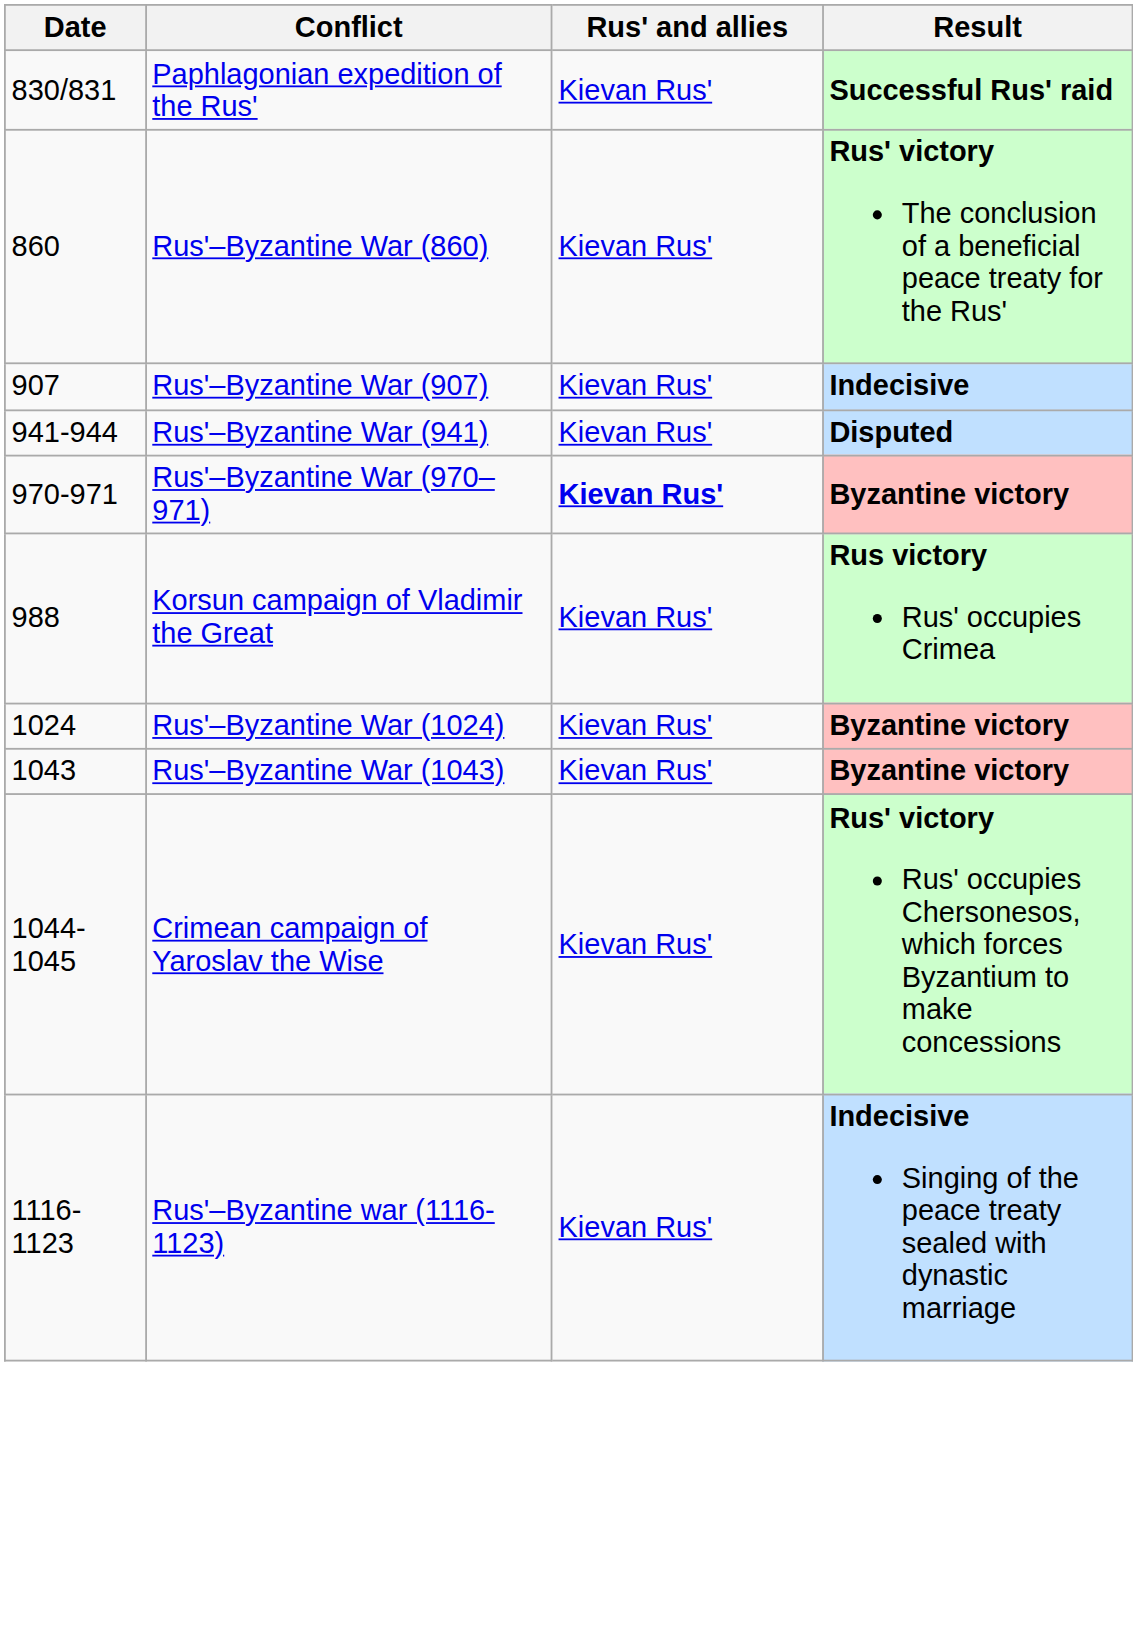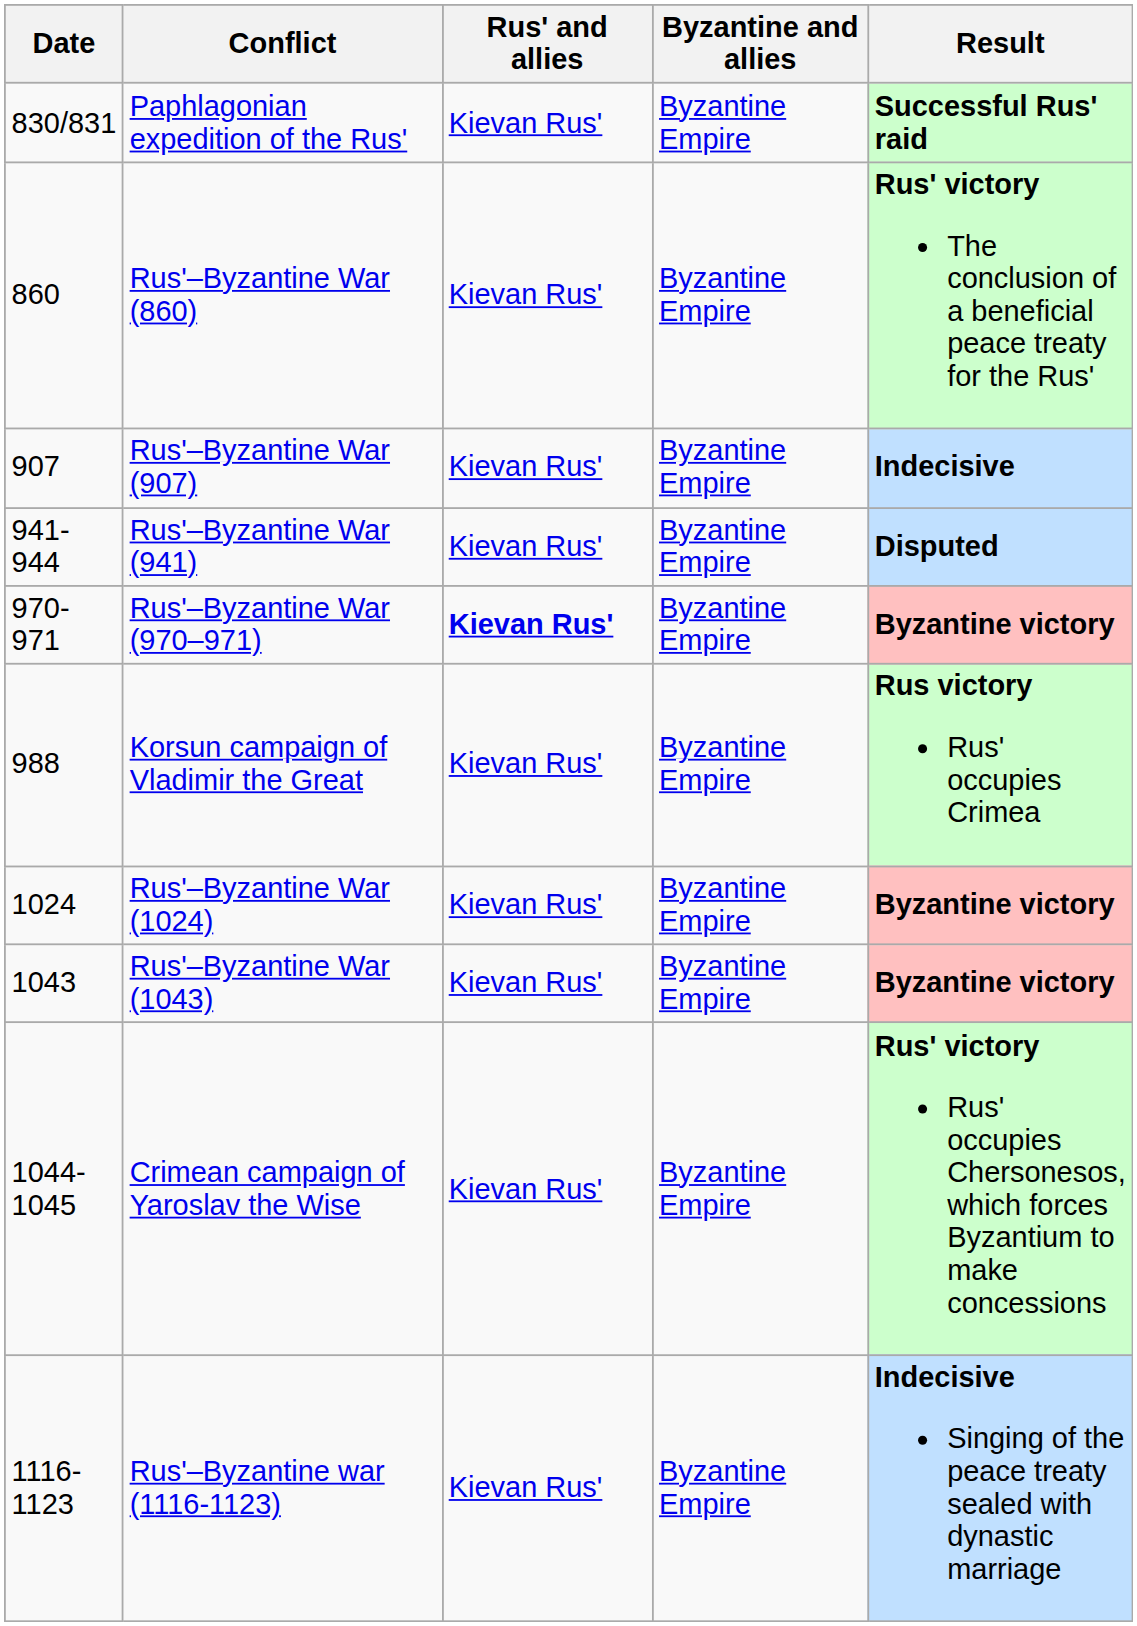+ column: Byzantine and allies | Byzantine Empire | Byzantine Empire | Byzantine Empire | Byzantine Empire | Byzantine Empire | Byzantine Empire | Byzantine Empire | Byzantine Empire | Byzantine Empire | Byzantine Empire
